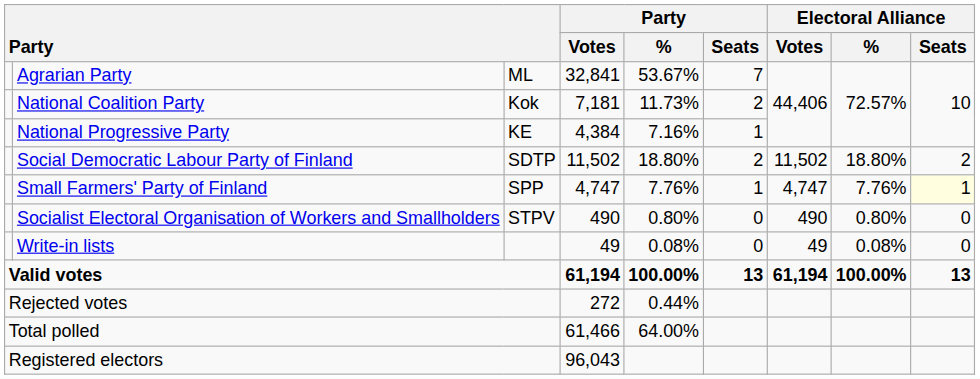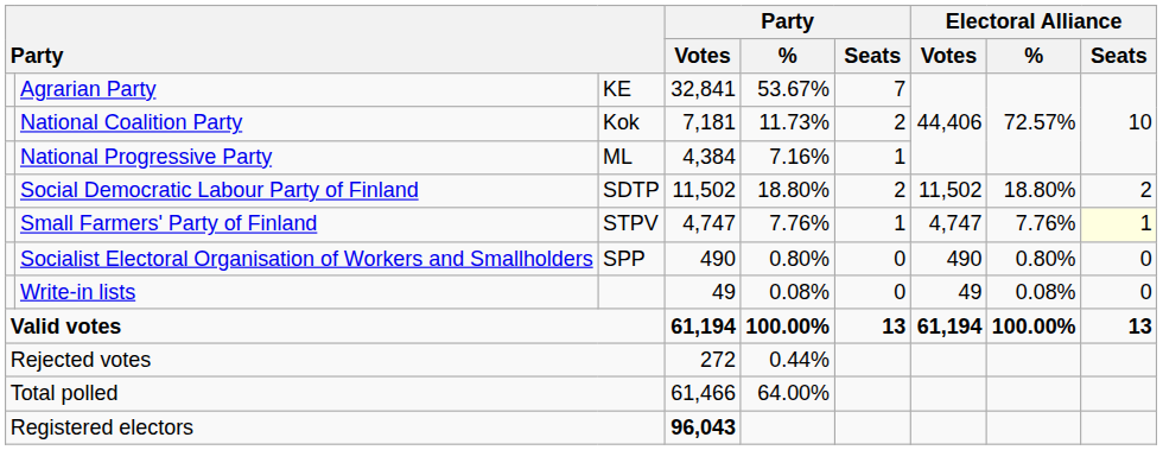Agrarian Party | column 3: ML -> KE
National Progressive Party | column 3: KE -> ML
Small Farmers' Party of Finland | column 3: SPP -> STPV
Socialist Electoral Organisation of Workers and Smallholders | column 3: STPV -> SPP
Registered electors | Party / Votes: normal -> bold
